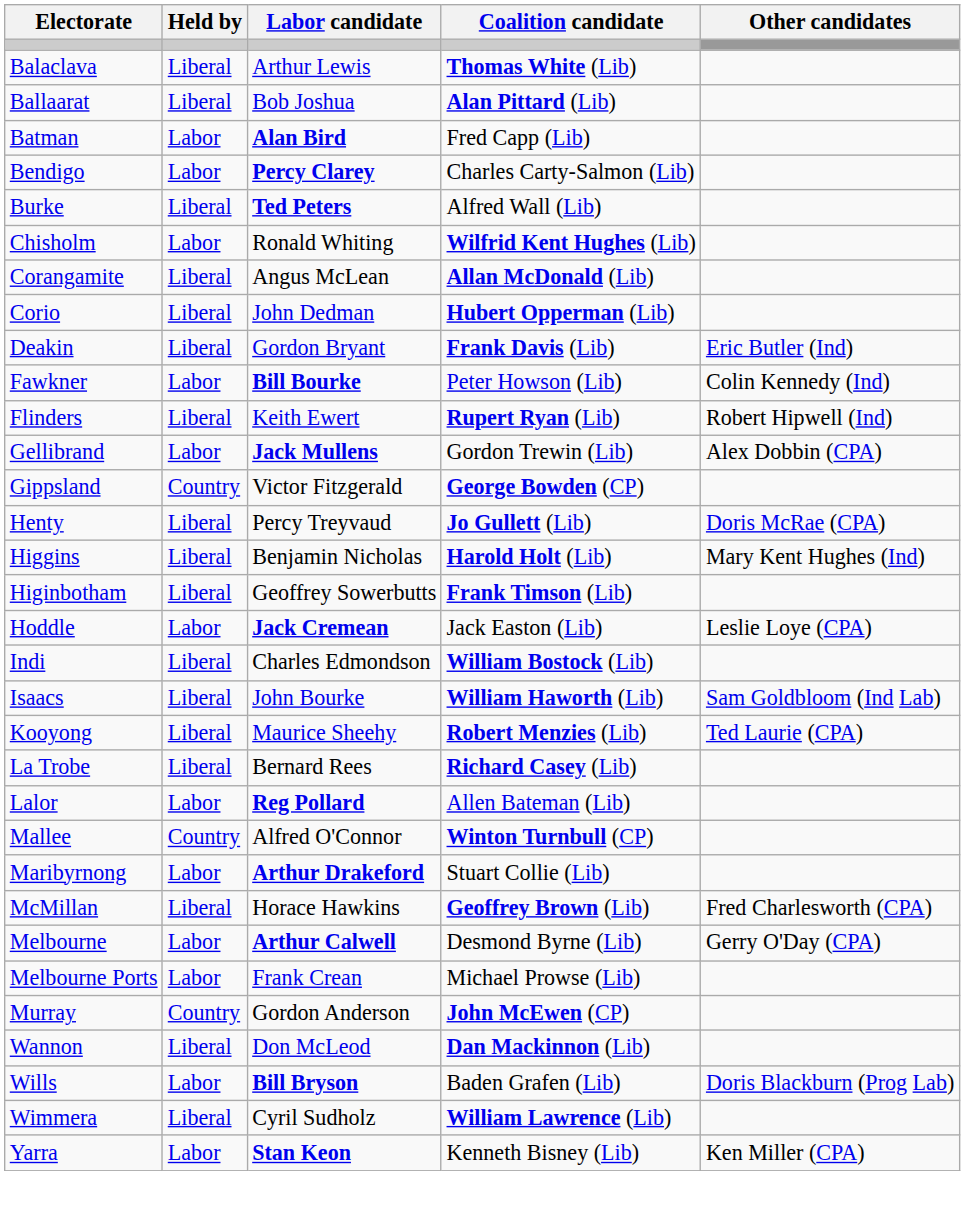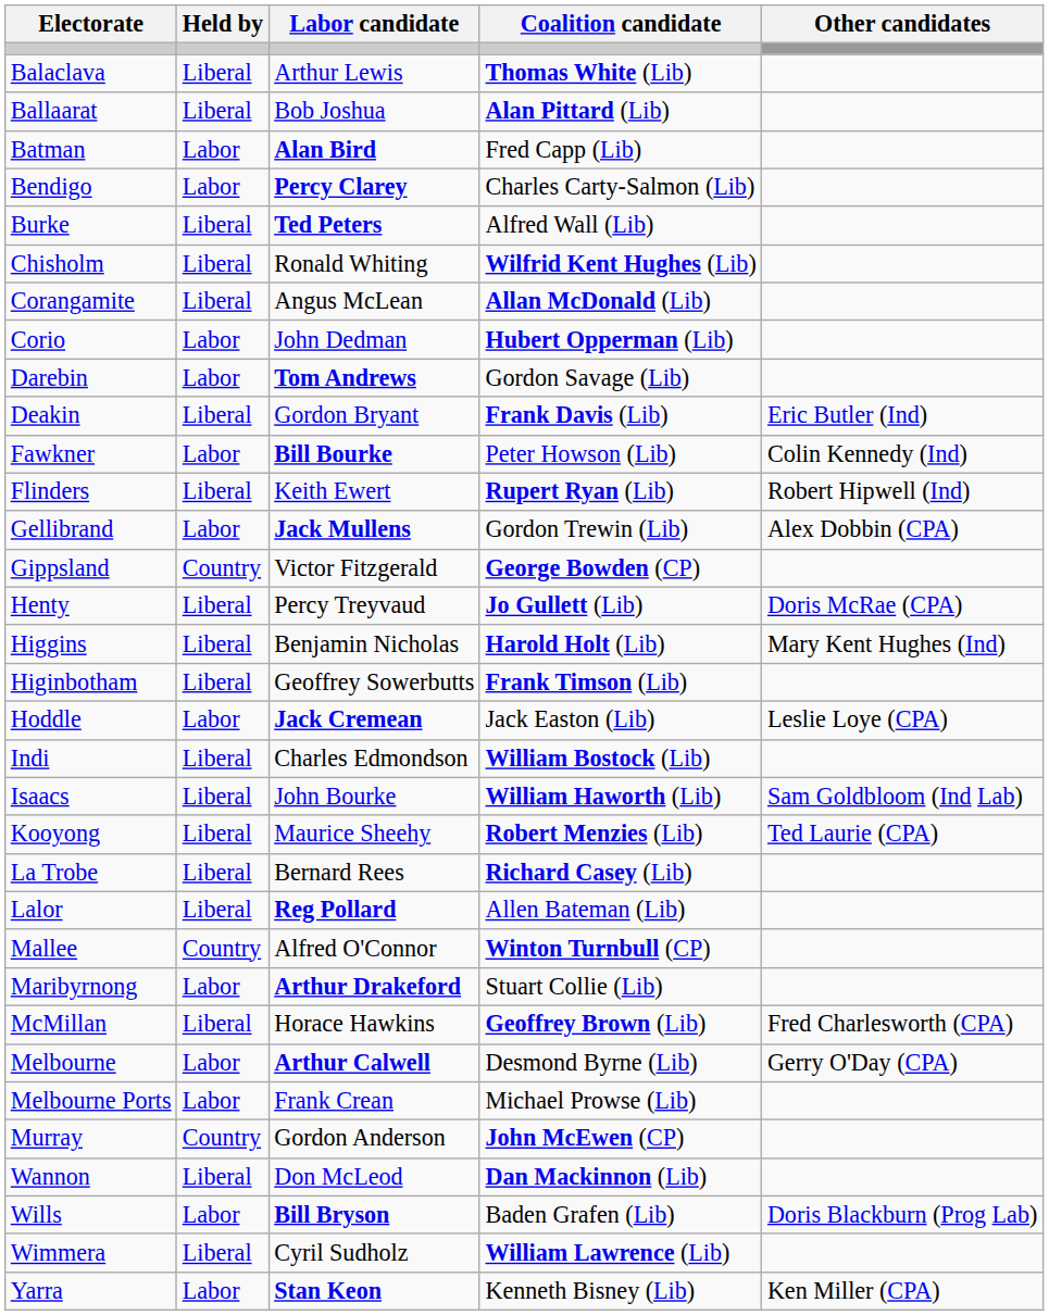Chisholm | Held by: Labor -> Liberal
Corio | Held by: Liberal -> Labor
+ row: Darebin | Labor | Tom Andrews | Gordon Savage (Lib)
Lalor | Held by: Labor -> Liberal
